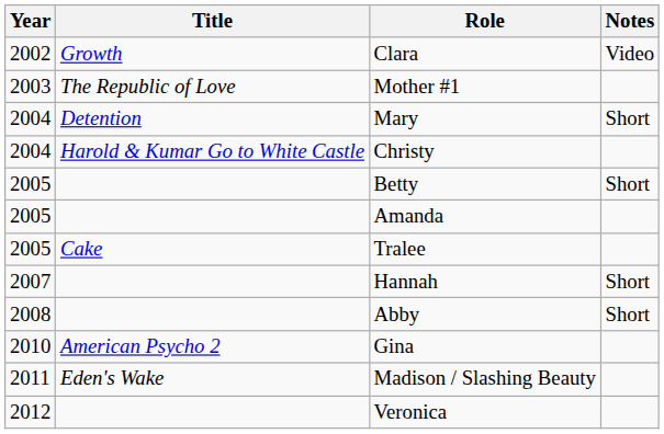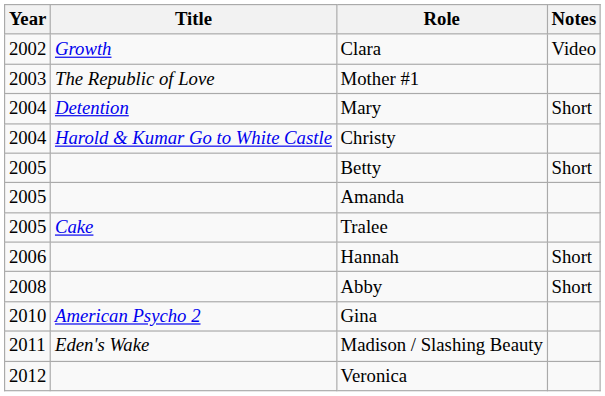Hannah | Year: 2007 -> 2006
